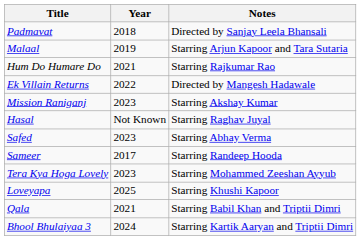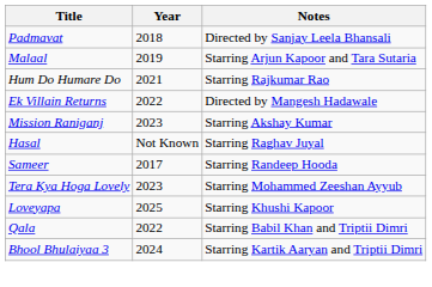- row: Safed | 2023 | Starring Abhay Verma
Qala | Year: 2021 -> 2022
